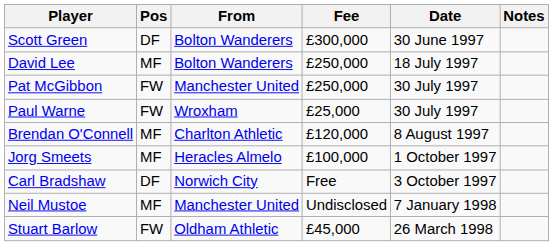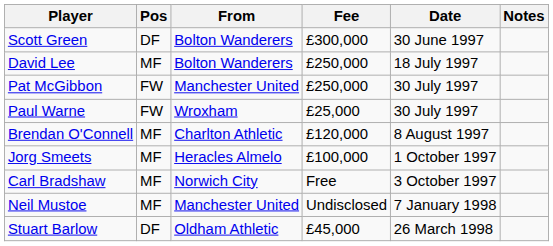Carl Bradshaw | Pos: DF -> MF
Stuart Barlow | Pos: FW -> DF
